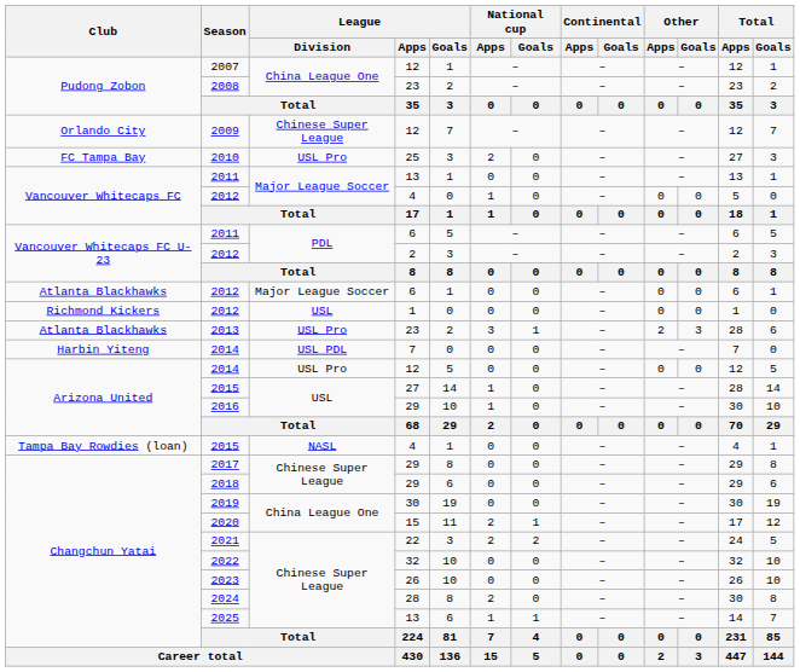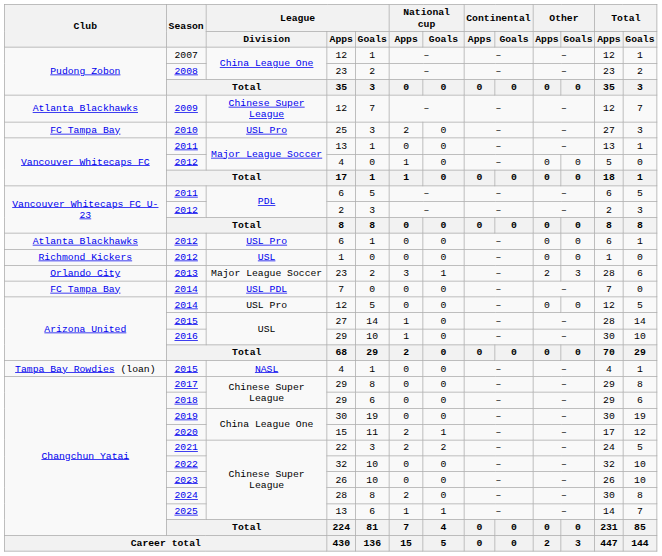2009 | Club: Orlando City -> Atlanta Blackhawks
2012 / 6 | League / Division: Major League Soccer -> USL Pro
2013 | Club: Atlanta Blackhawks -> Orlando City
2013 | League / Division: USL Pro -> Major League Soccer
2014 / 7 | Club: Harbin Yiteng -> FC Tampa Bay
